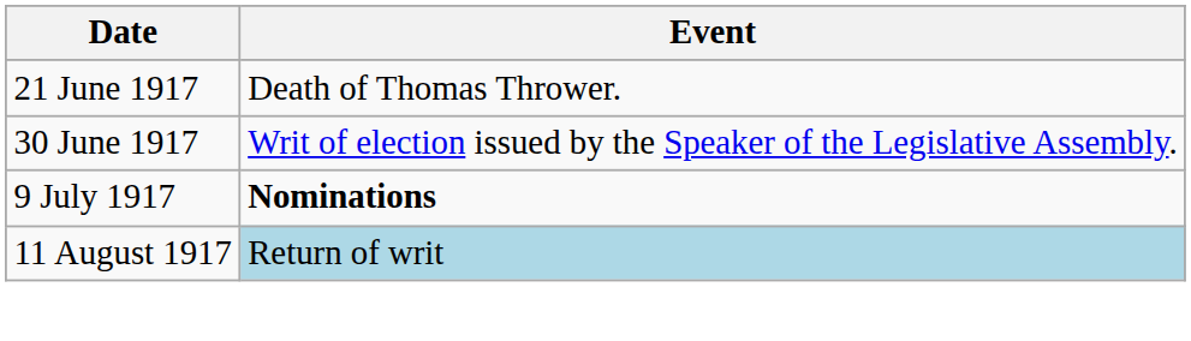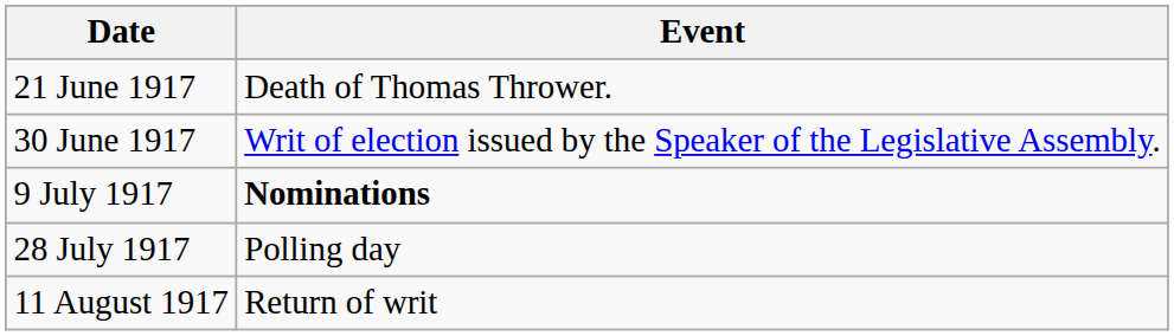+ row: 28 July 1917 | Polling day
11 August 1917 | Event: lightblue background -> no background
